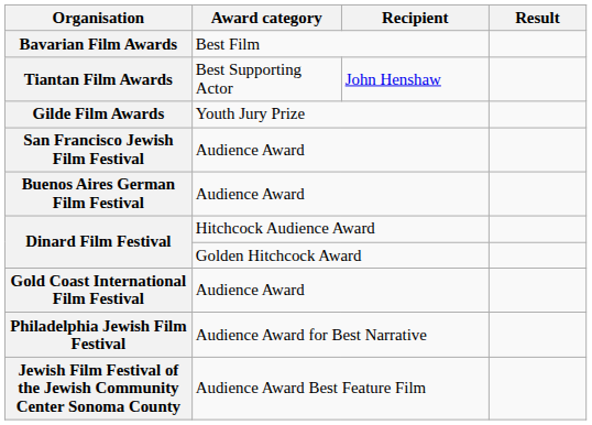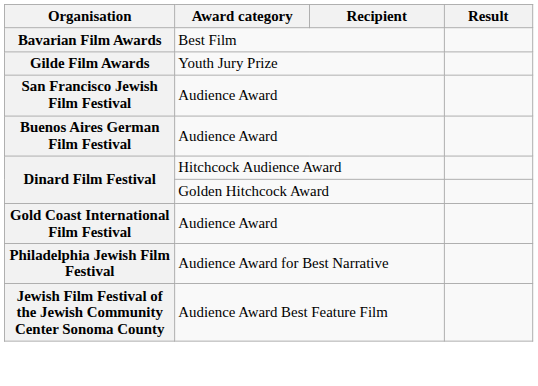- row: Tiantan Film Awards | Best Supporting Actor | John Henshaw
